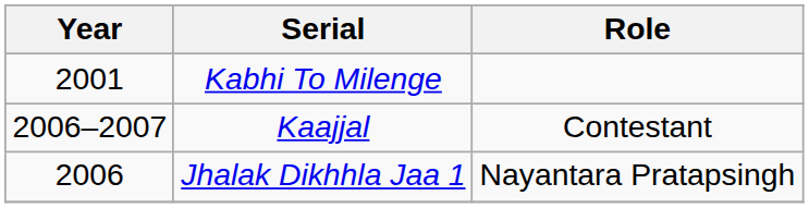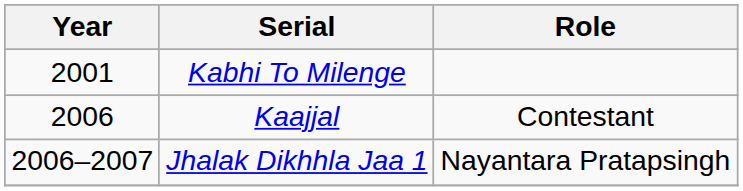Kaajjal | Year: 2006–2007 -> 2006
Jhalak Dikhhla Jaa 1 | Year: 2006 -> 2006–2007
